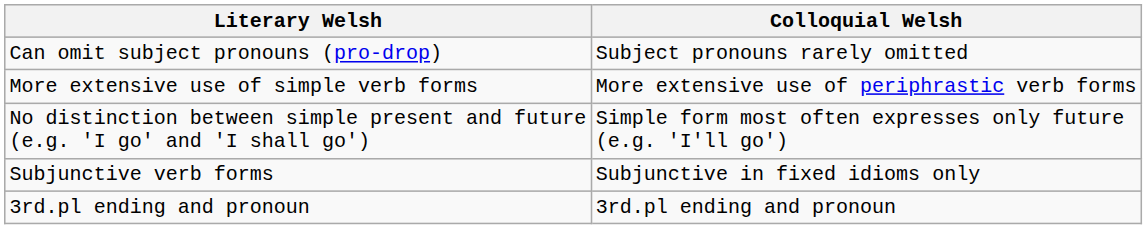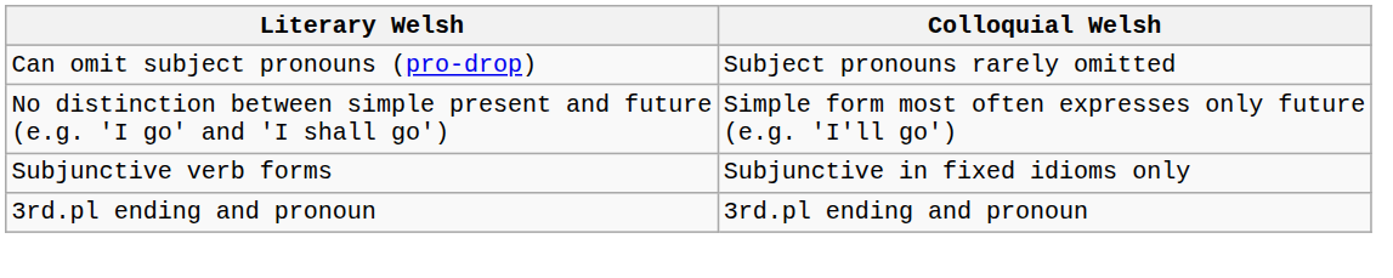- row: More extensive use of simple verb forms | More extensive use of periphrastic verb forms
